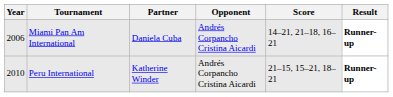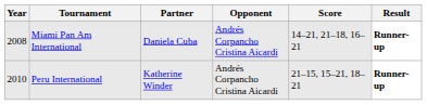Miami Pan Am International | Year: 2006 -> 2008
